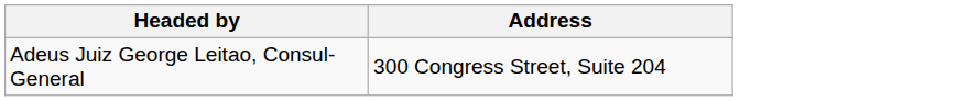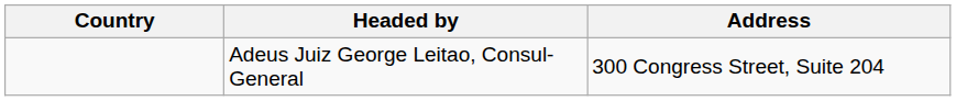+ column: Country
